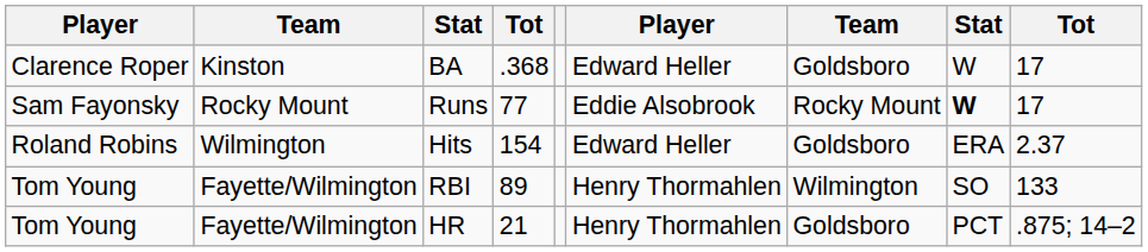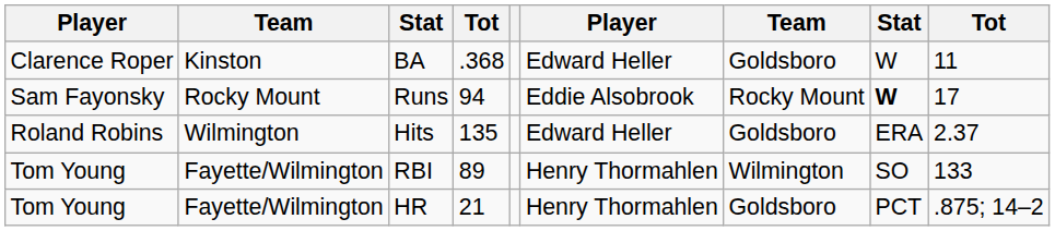BA | column 9: 17 -> 11
Runs | column 4: 77 -> 94
Hits | column 4: 154 -> 135
